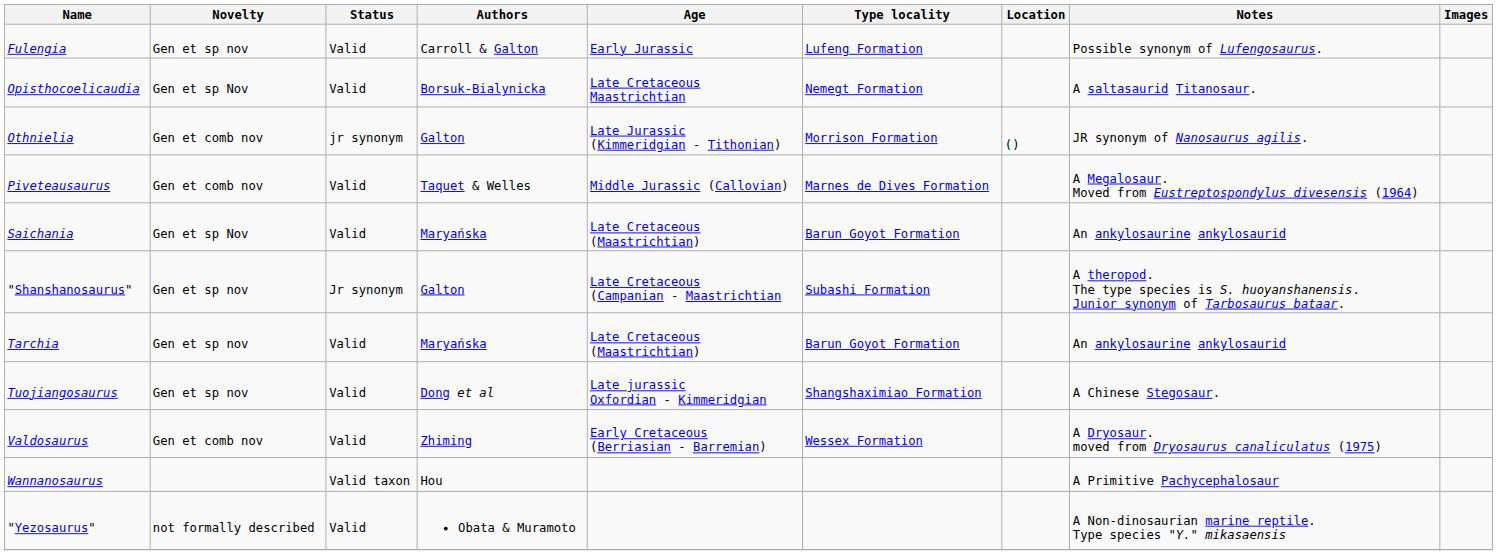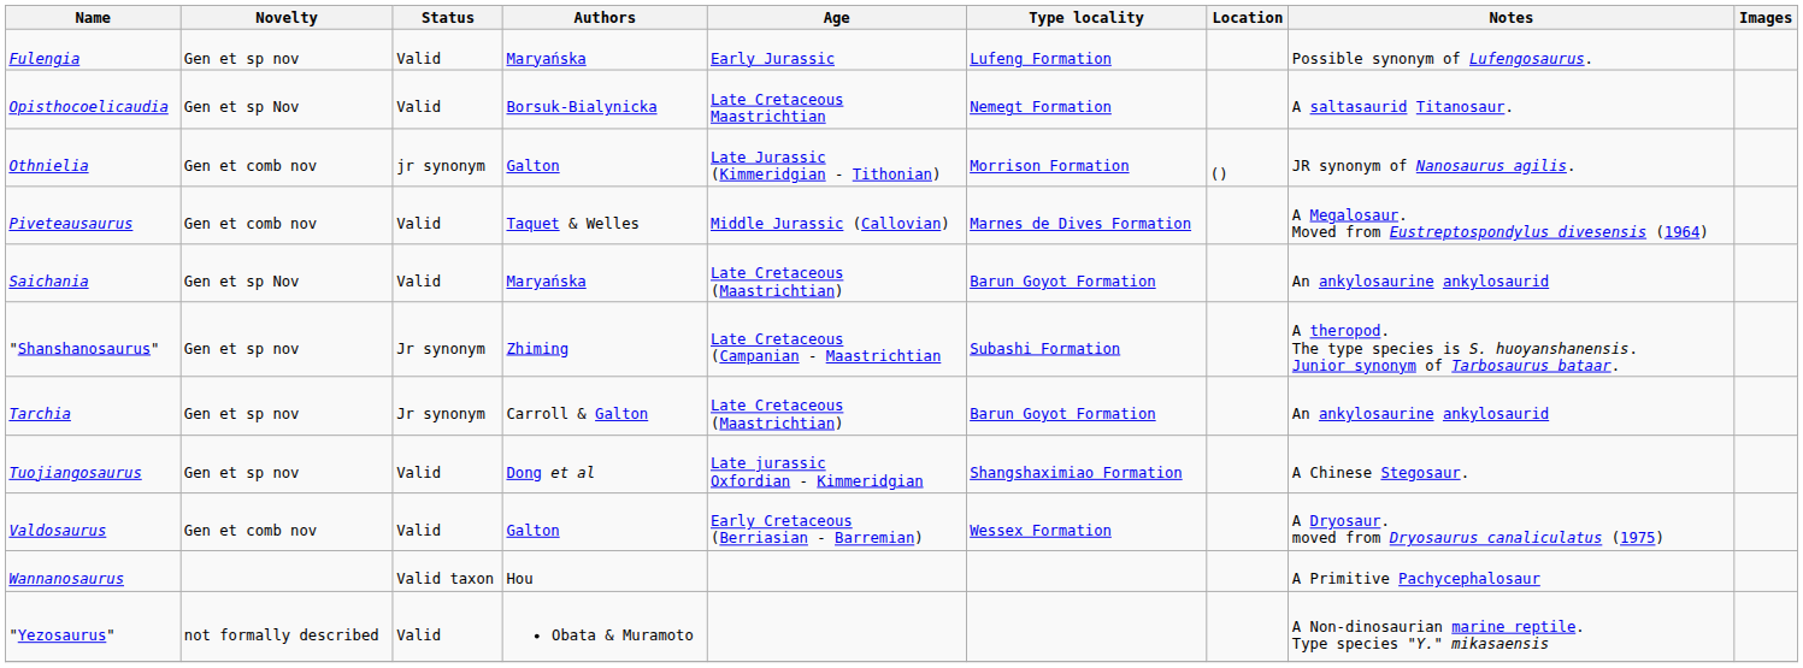Fulengia | Authors: Carroll & Galton -> Maryańska
"Shanshanosaurus" | Authors: Galton -> Zhiming
Tarchia | Status: Valid -> Jr synonym
Tarchia | Authors: Maryańska -> Carroll & Galton
Valdosaurus | Authors: Zhiming -> Galton
